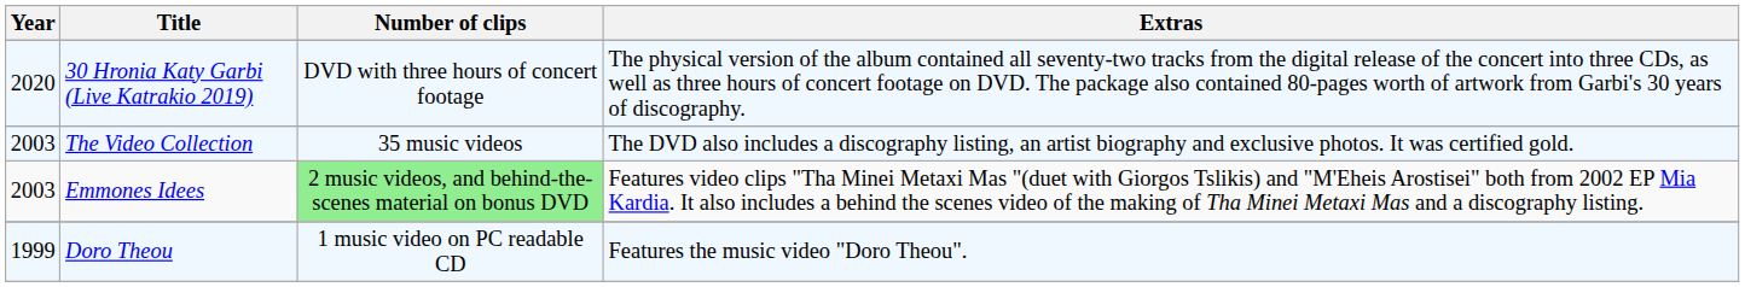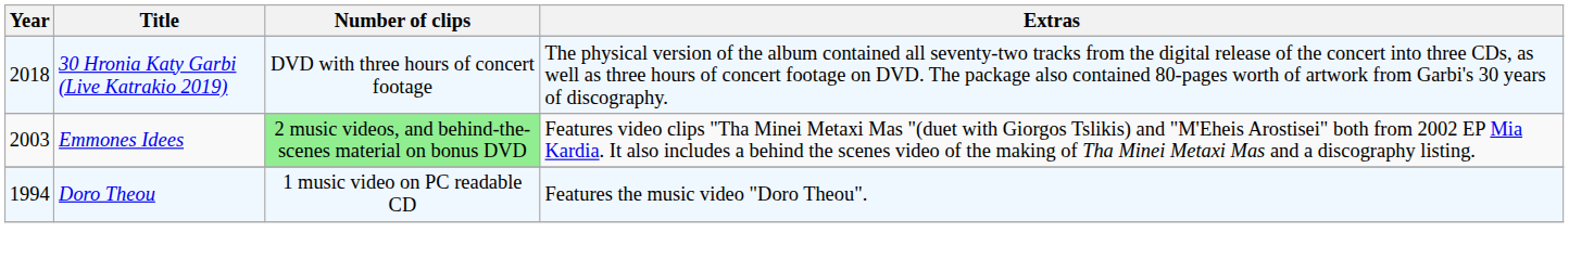30 Hronia Katy Garbi (Live Katrakio 2019) | Year: 2020 -> 2018
- row: 2003 | The Video Collection | 35 music videos | The DVD also includes a discography listing, an artist biography and exclusive photos. It was certified gold.
Doro Theou | Year: 1999 -> 1994
